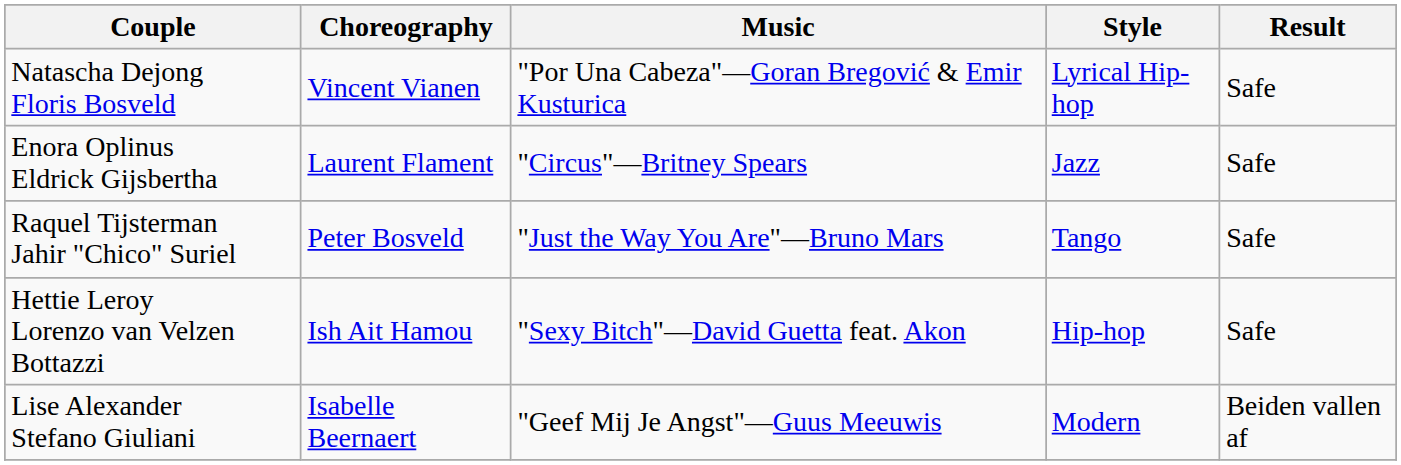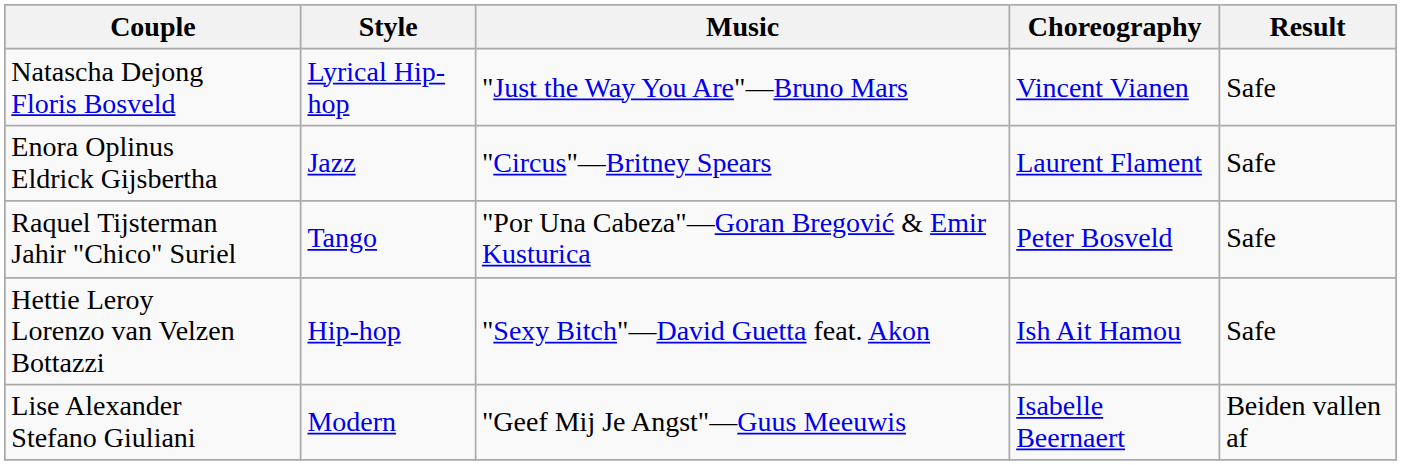columns swapped: Style <-> Choreography
Natascha Dejong Floris Bosveld | Music: "Por Una Cabeza"—Goran Bregović & Emir Kusturica -> "Just the Way You Are"—Bruno Mars
Raquel Tijsterman Jahir "Chico" Suriel | Music: "Just the Way You Are"—Bruno Mars -> "Por Una Cabeza"—Goran Bregović & Emir Kusturica
